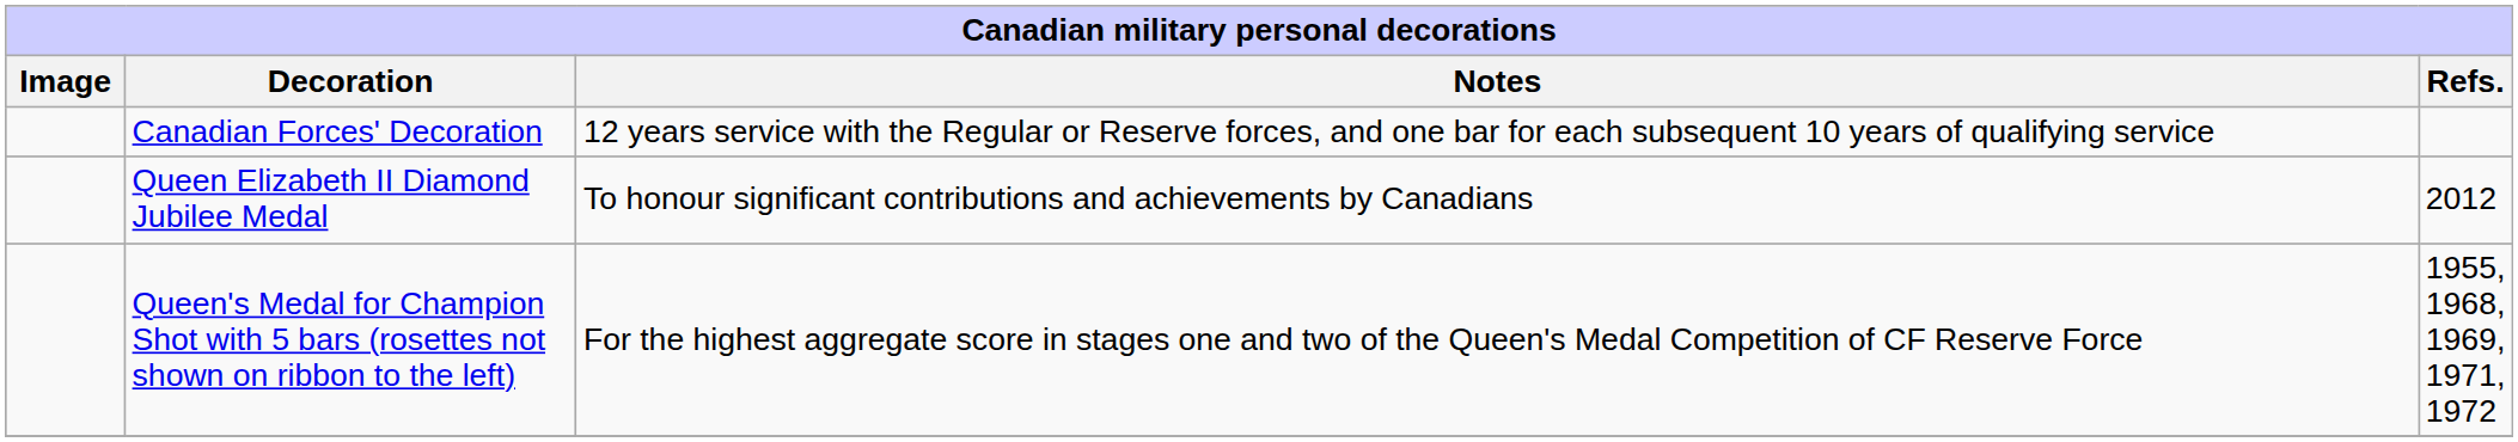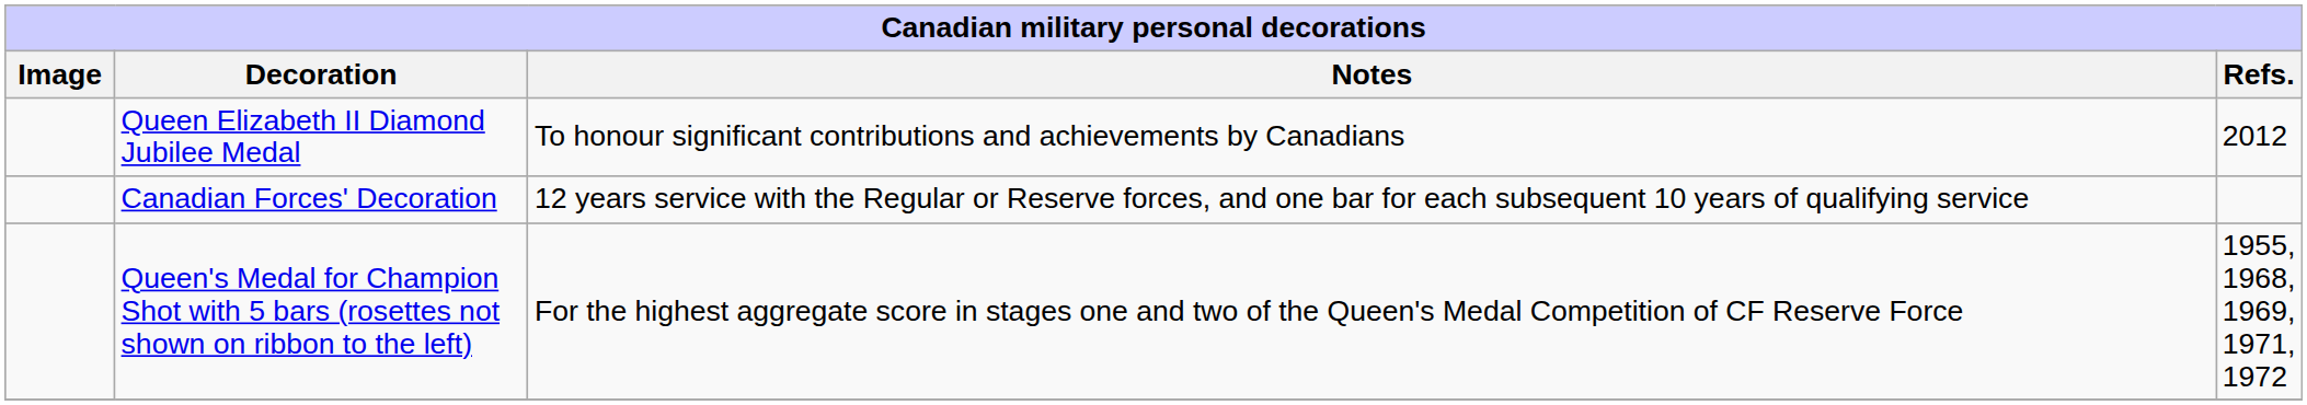rows swapped: Queen Elizabeth II Diamond Jubilee Medal <-> Canadian Forces' Decoration
